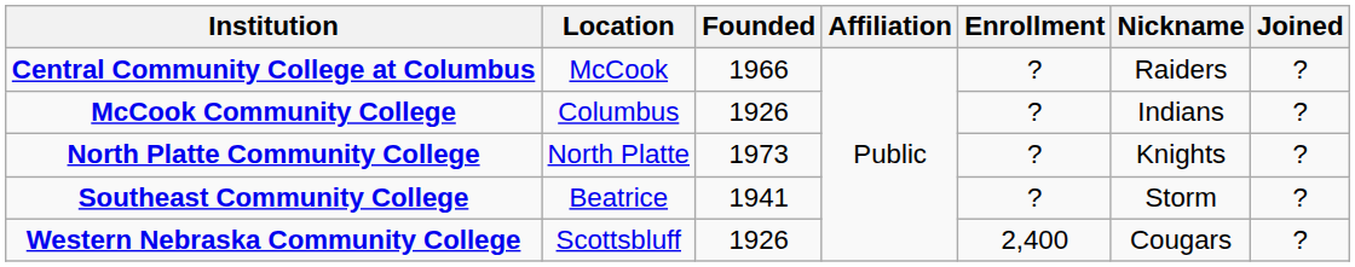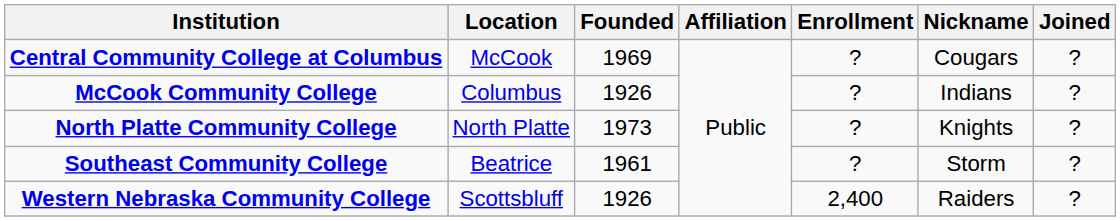Central Community College at Columbus | Founded: 1966 -> 1969
Central Community College at Columbus | Nickname: Raiders -> Cougars
Southeast Community College | Founded: 1941 -> 1961
Western Nebraska Community College | Nickname: Cougars -> Raiders
